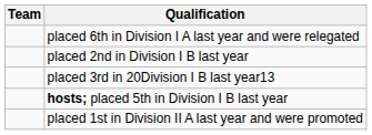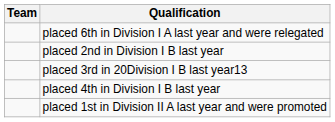+ row: placed 4th in Division I B last year
- row: hosts; placed 5th in Division I B last year
